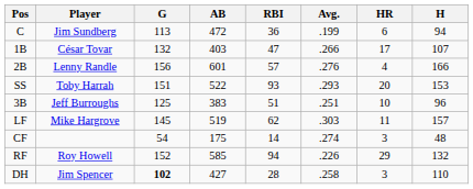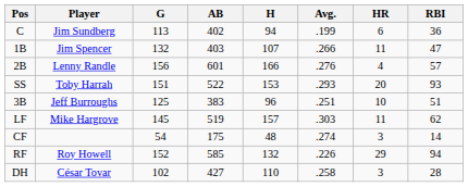columns swapped: H <-> RBI
C | AB: 472 -> 402
1B | Player: César Tovar -> Jim Spencer
1B | HR: 17 -> 11
DH | Player: Jim Spencer -> César Tovar
DH | G: bold -> normal
